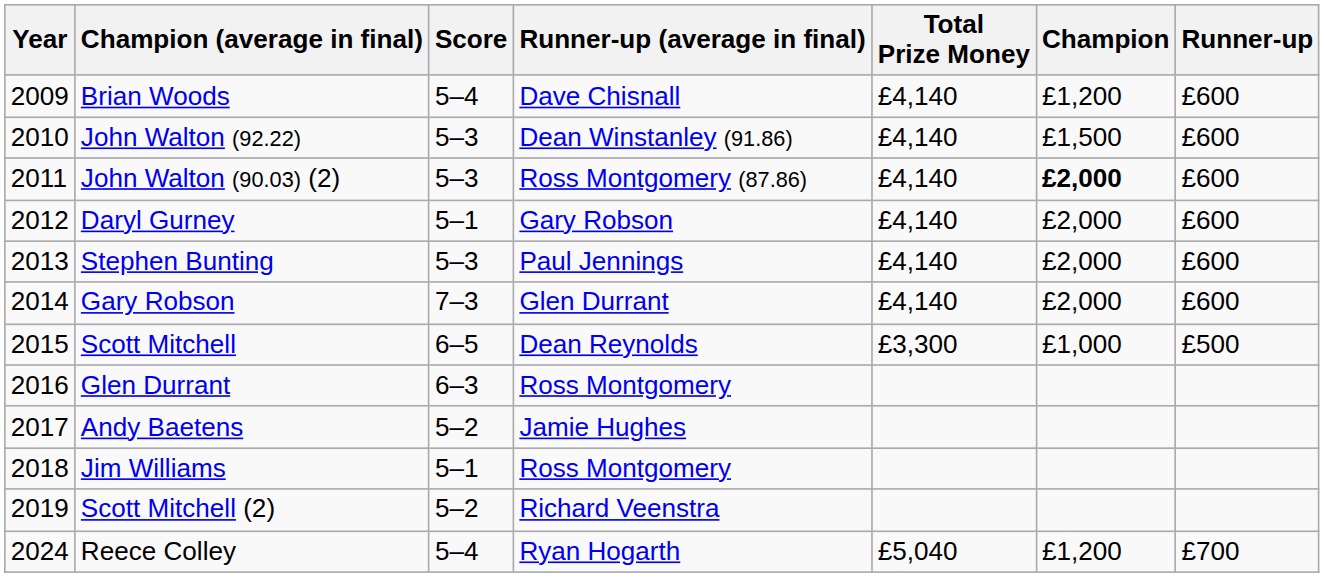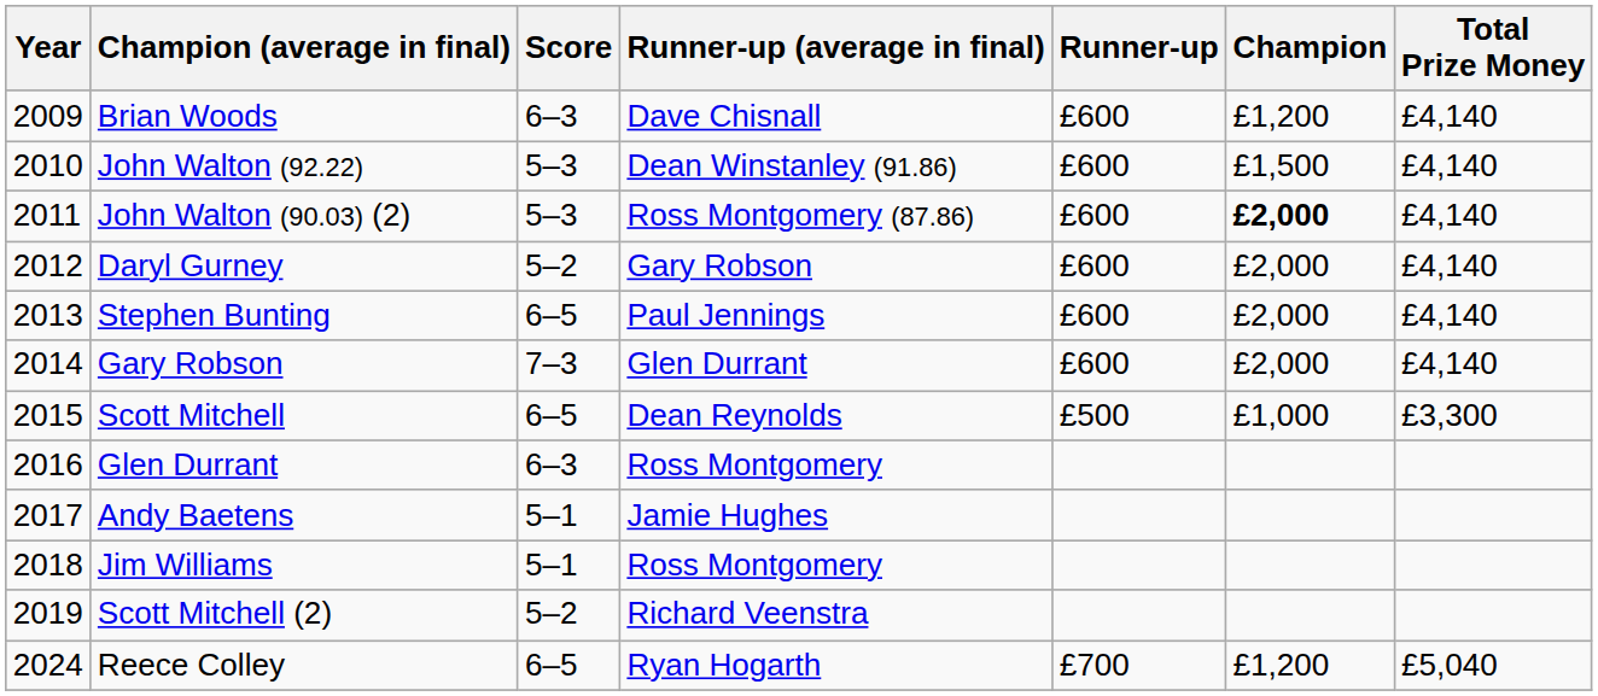columns swapped: Total Prize Money <-> Runner-up
Brian Woods | Score: 5–4 -> 6–3
Daryl Gurney | Score: 5–1 -> 5–2
Stephen Bunting | Score: 5–3 -> 6–5
Andy Baetens | Score: 5–2 -> 5–1
Reece Colley | Score: 5–4 -> 6–5
